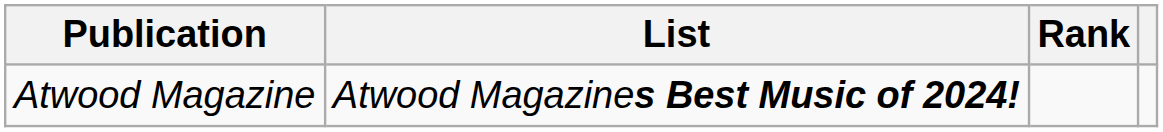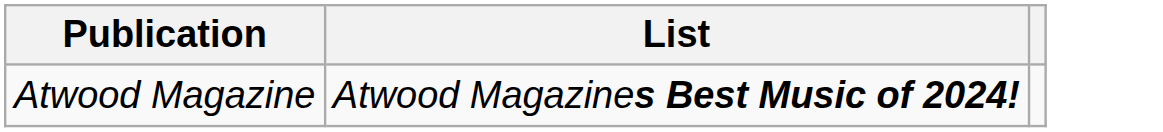- column: Rank
